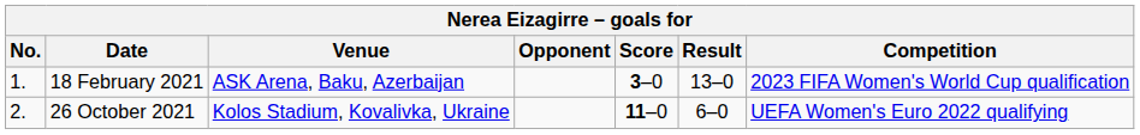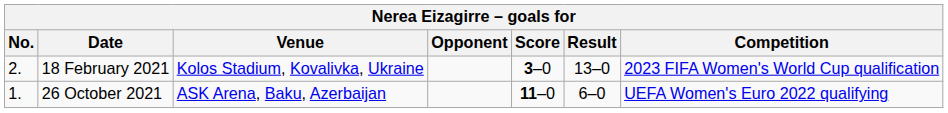18 February 2021 | No.: 1. -> 2.
18 February 2021 | Venue: ASK Arena, Baku, Azerbaijan -> Kolos Stadium, Kovalivka, Ukraine
26 October 2021 | No.: 2. -> 1.
26 October 2021 | Venue: Kolos Stadium, Kovalivka, Ukraine -> ASK Arena, Baku, Azerbaijan
